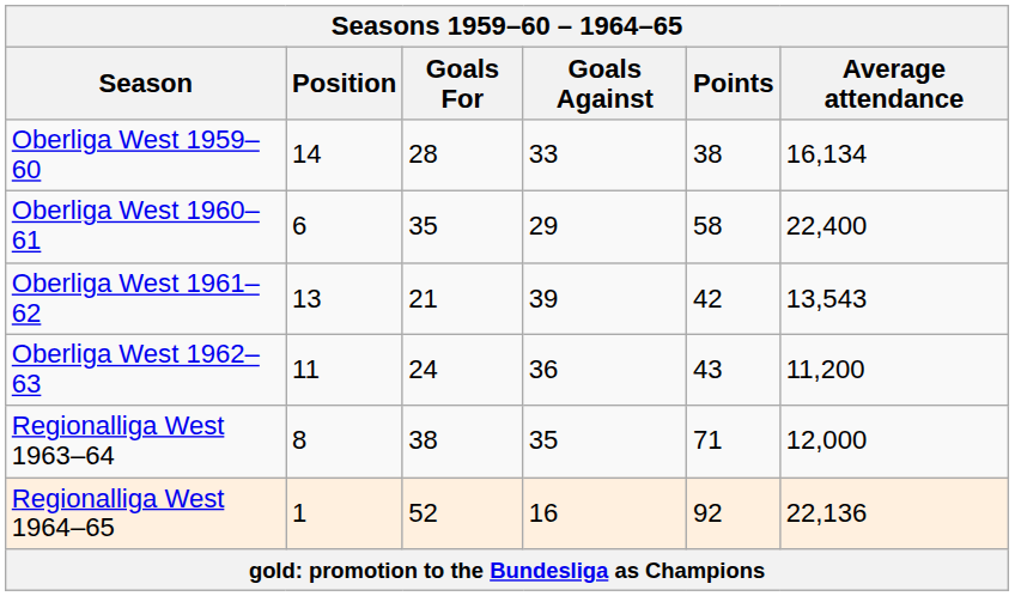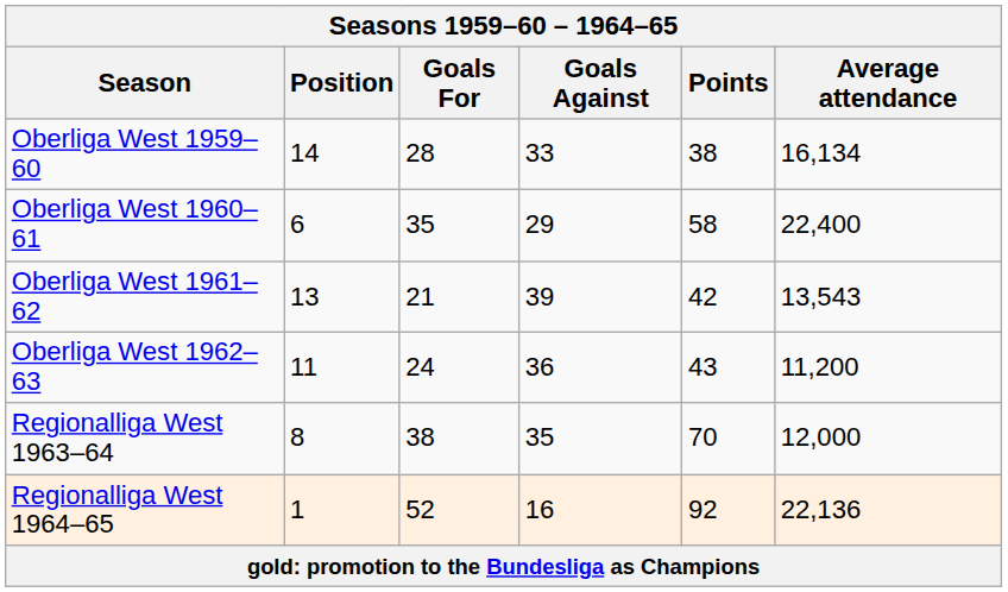Regionalliga West 1963–64 | Points: 71 -> 70
